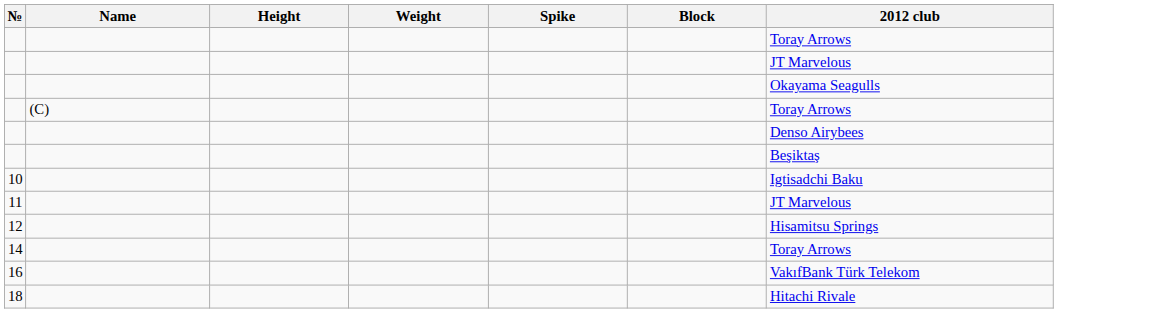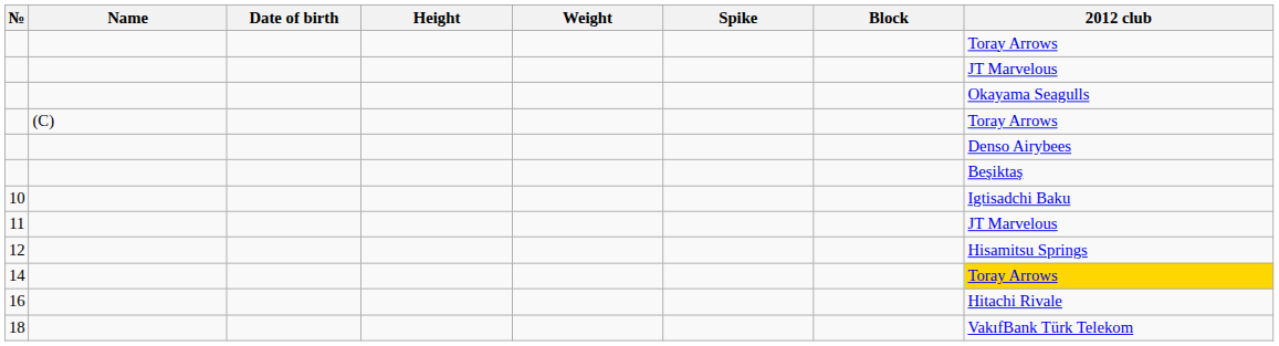+ column: Date of birth
14 | 2012 club: no background -> gold background
16 | 2012 club: VakıfBank Türk Telekom -> Hitachi Rivale
18 | 2012 club: Hitachi Rivale -> VakıfBank Türk Telekom
